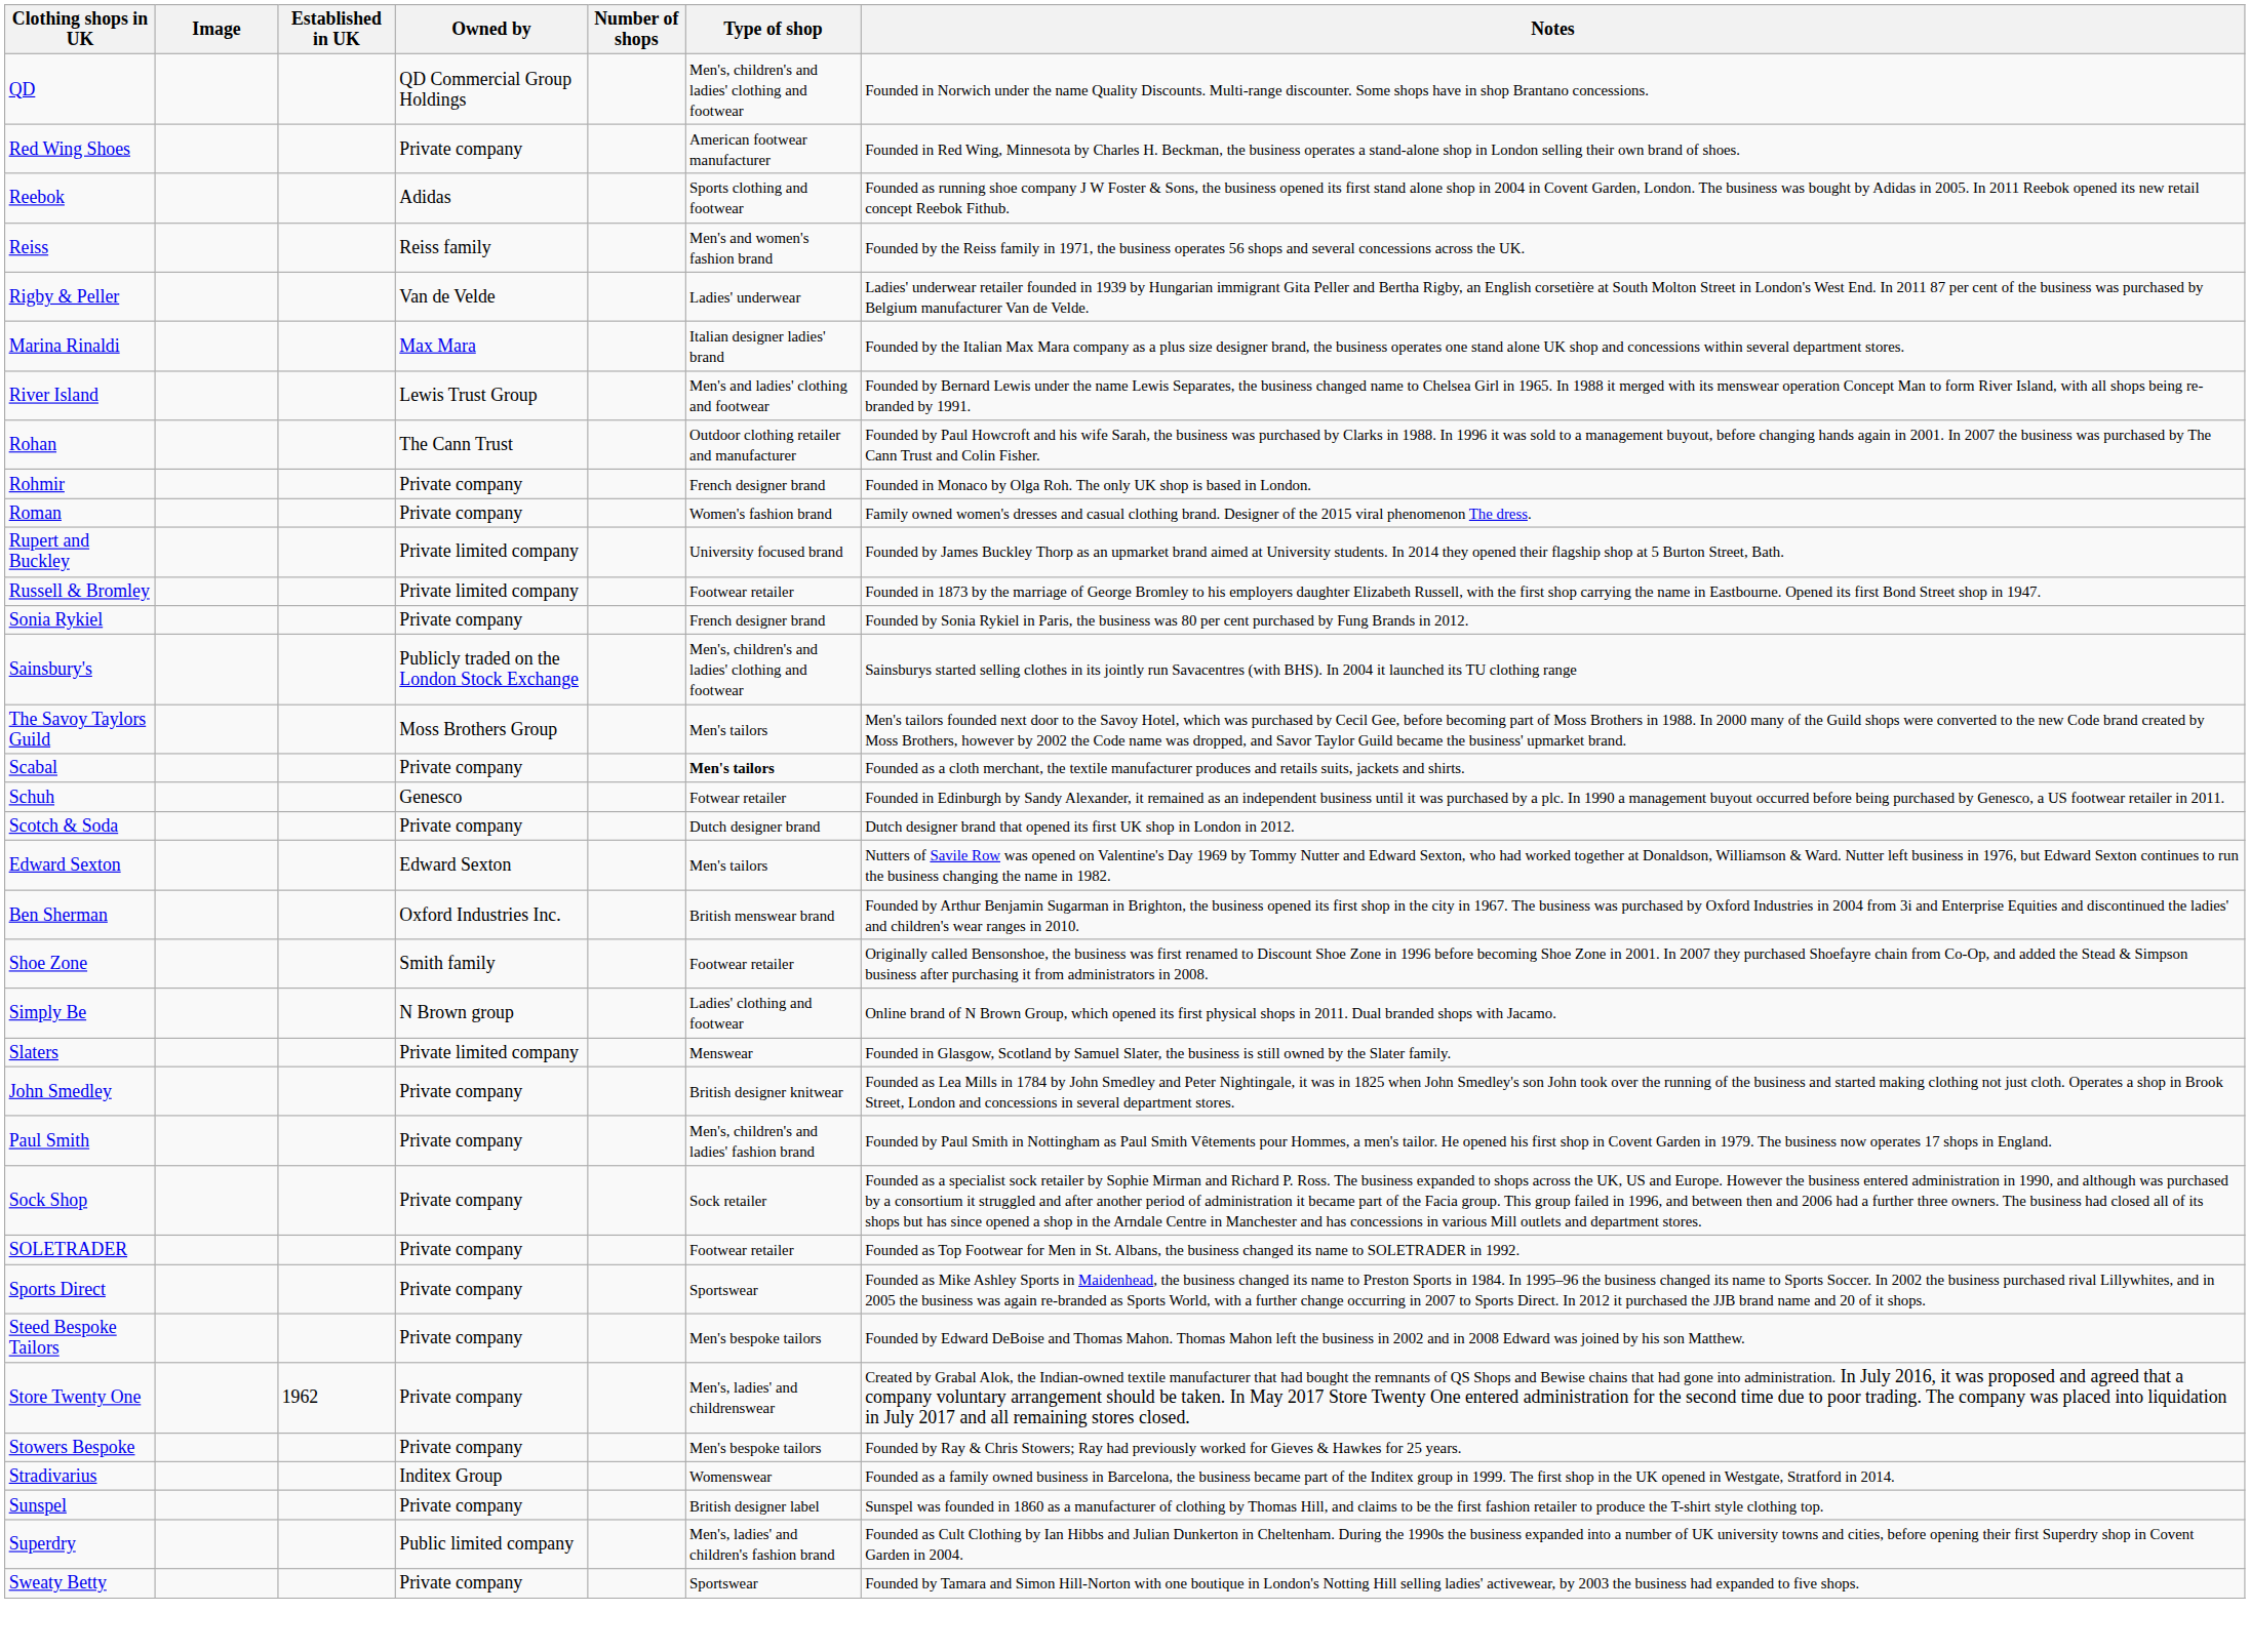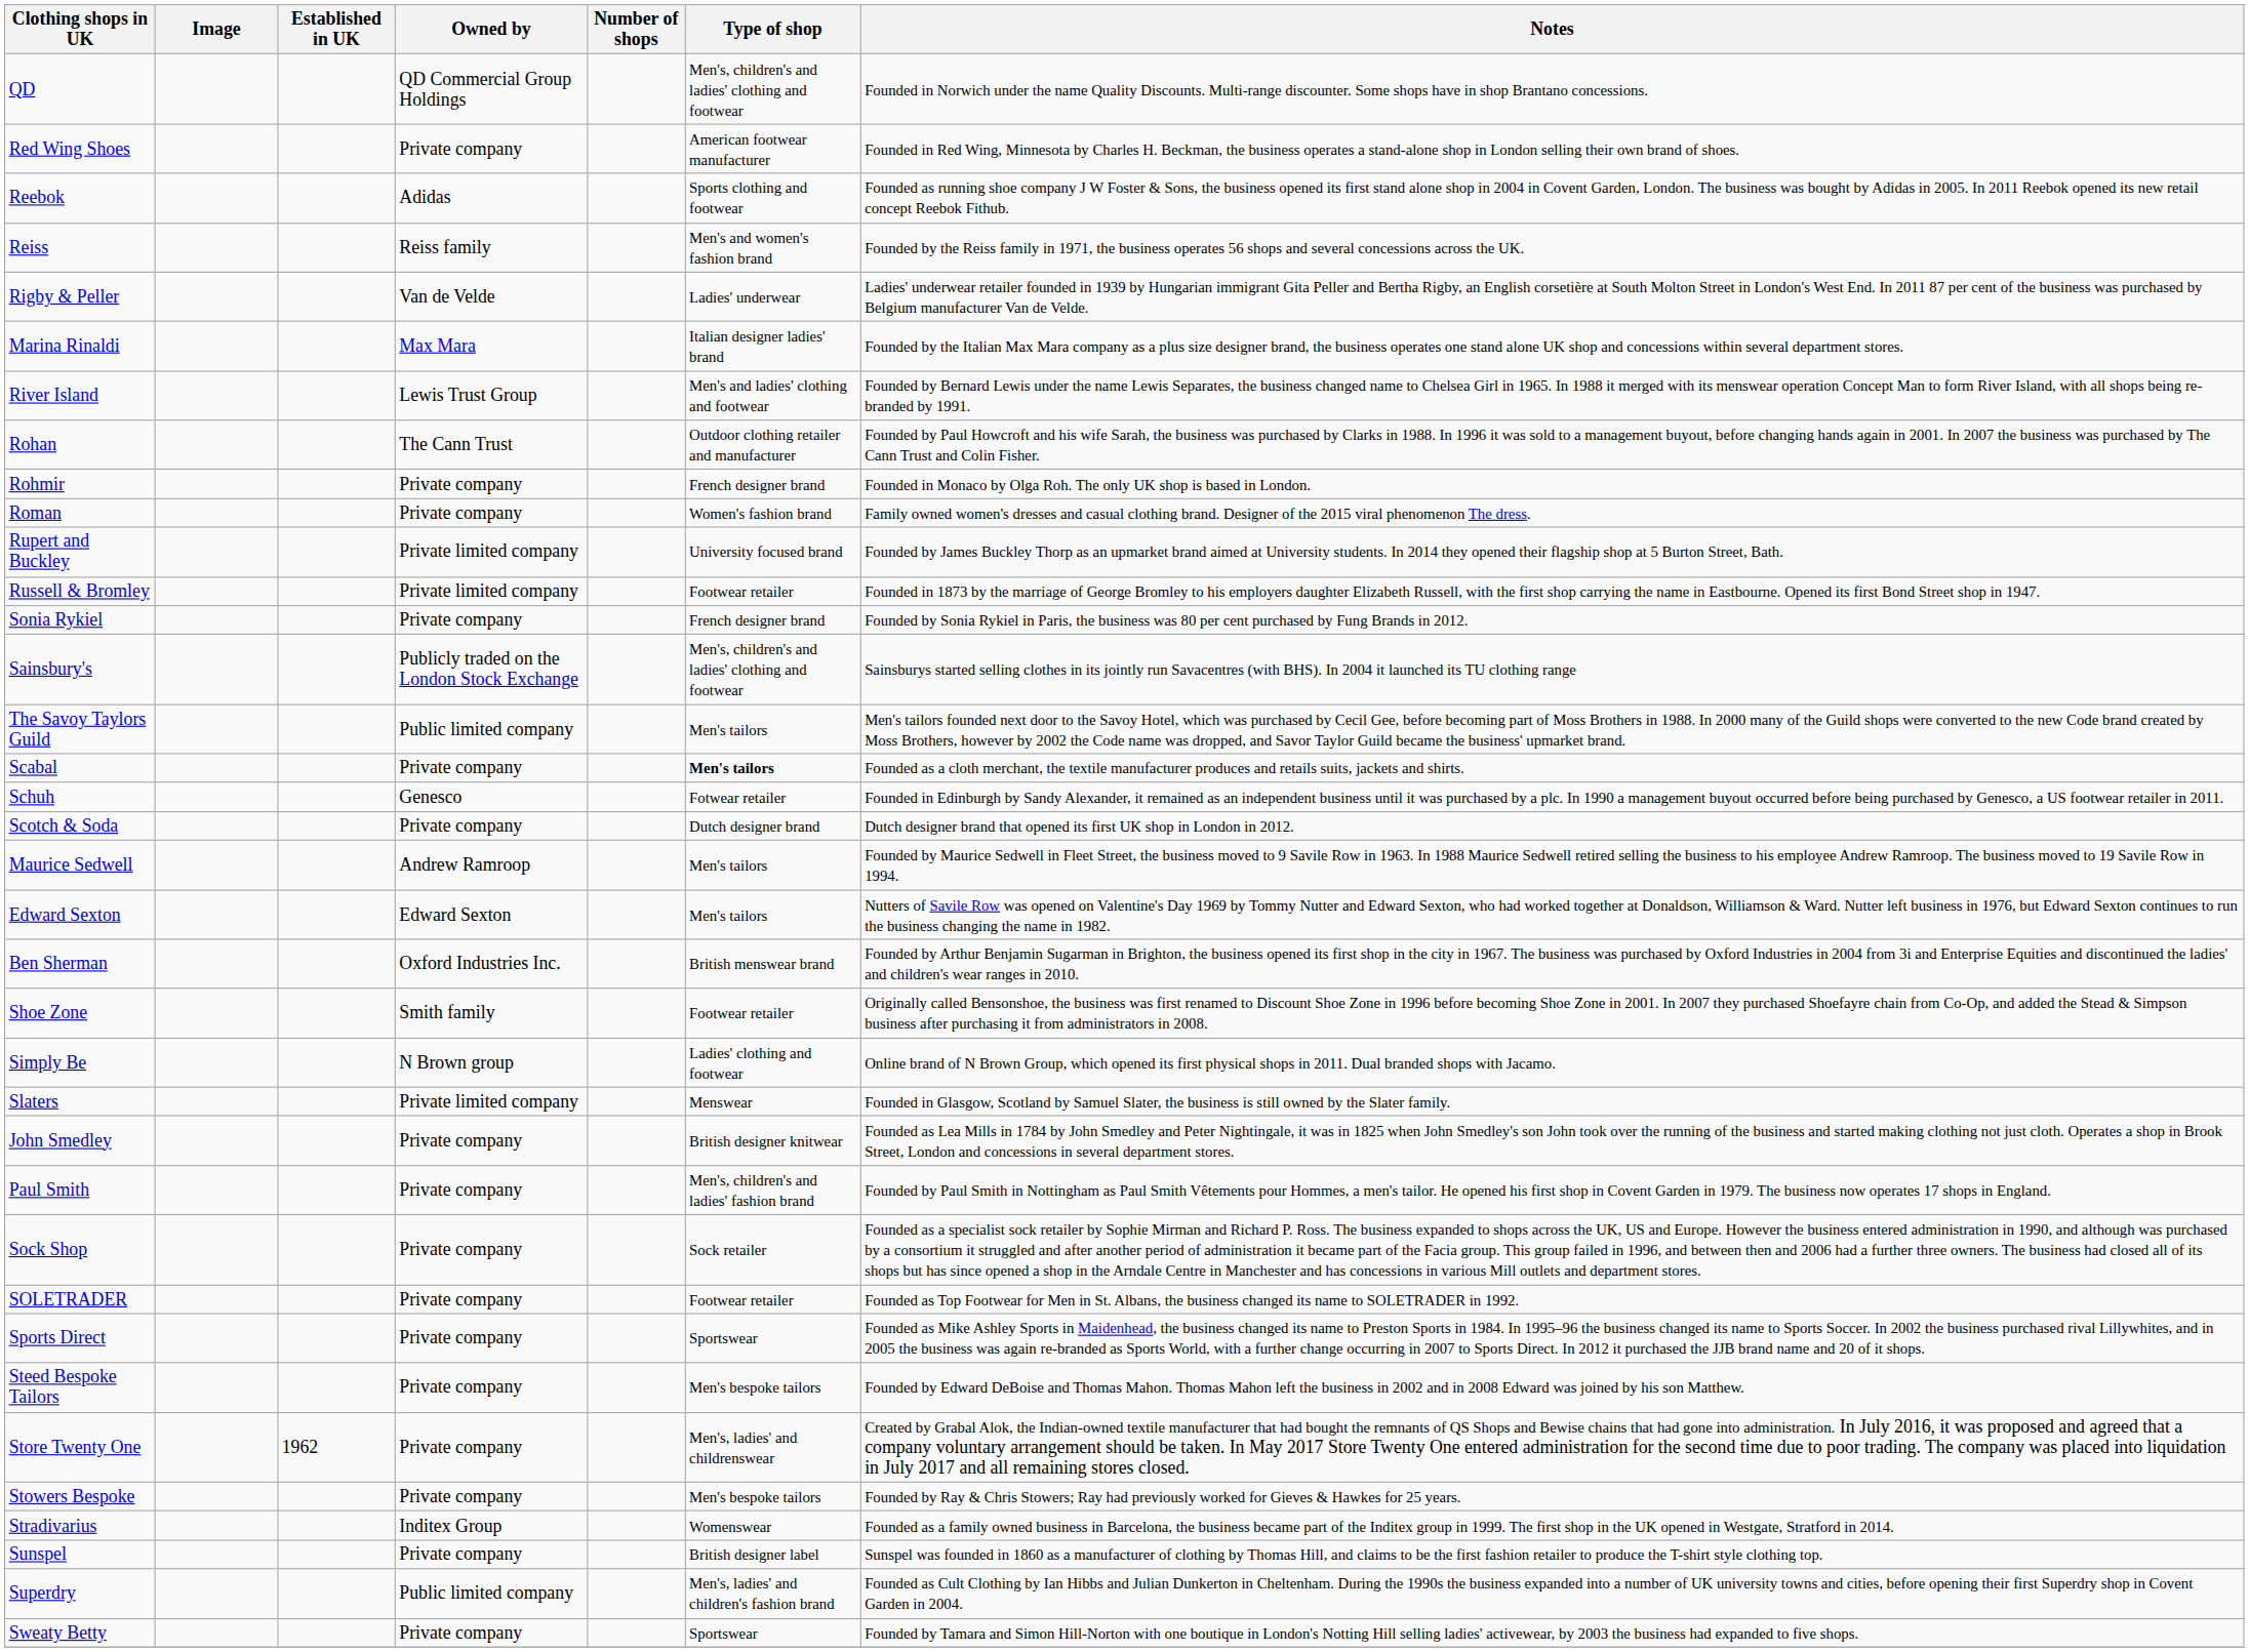The Savoy Taylors Guild | Owned by: Moss Brothers Group -> Public limited company
+ row: Maurice Sedwell | Andrew Ramroop | Men's tailors | Founded by Maurice Sedwell in Fleet Street, the business moved to 9 Savile Row in 1963. In 1988 Maurice Sedwell retired selling the business to his employee Andrew Ramroop. The business moved to 19 Savile Row in 1994.
